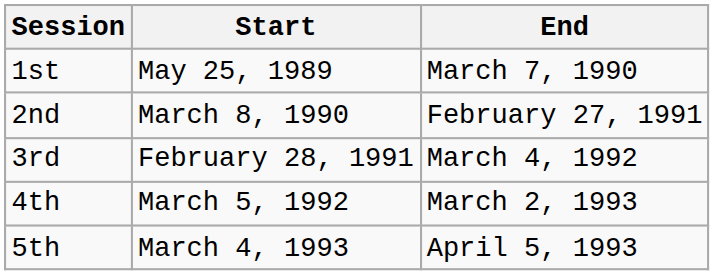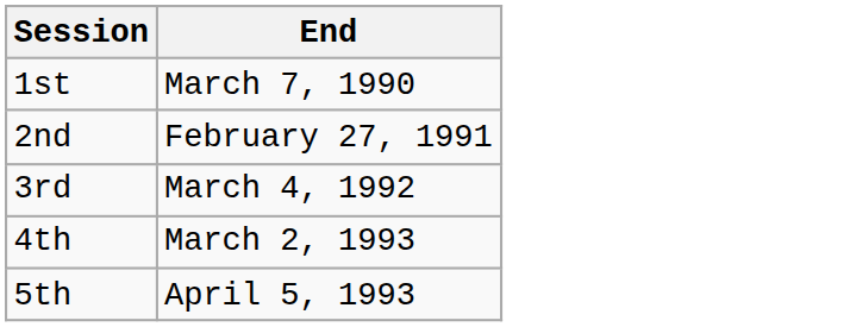- column: Start | May 25, 1989 | March 8, 1990 | February 28, 1991 | March 5, 1992 | March 4, 1993
